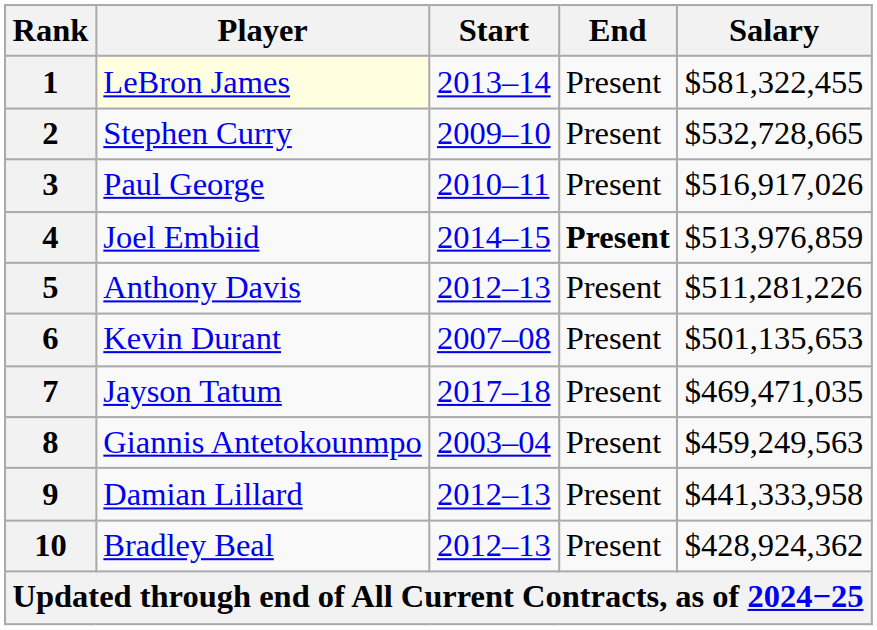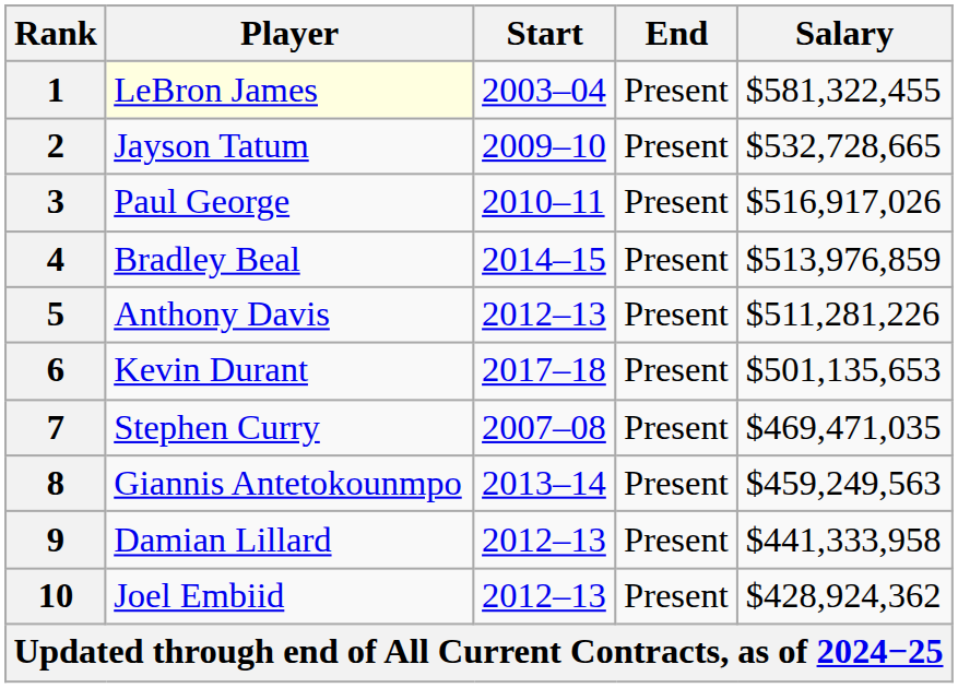1 | Start: 2013–14 -> 2003–04
2 | Player: Stephen Curry -> Jayson Tatum
4 | Player: Joel Embiid -> Bradley Beal
4 | End: bold -> normal
6 | Start: 2007–08 -> 2017–18
7 | Player: Jayson Tatum -> Stephen Curry
7 | Start: 2017–18 -> 2007–08
8 | Start: 2003–04 -> 2013–14
10 | Player: Bradley Beal -> Joel Embiid
